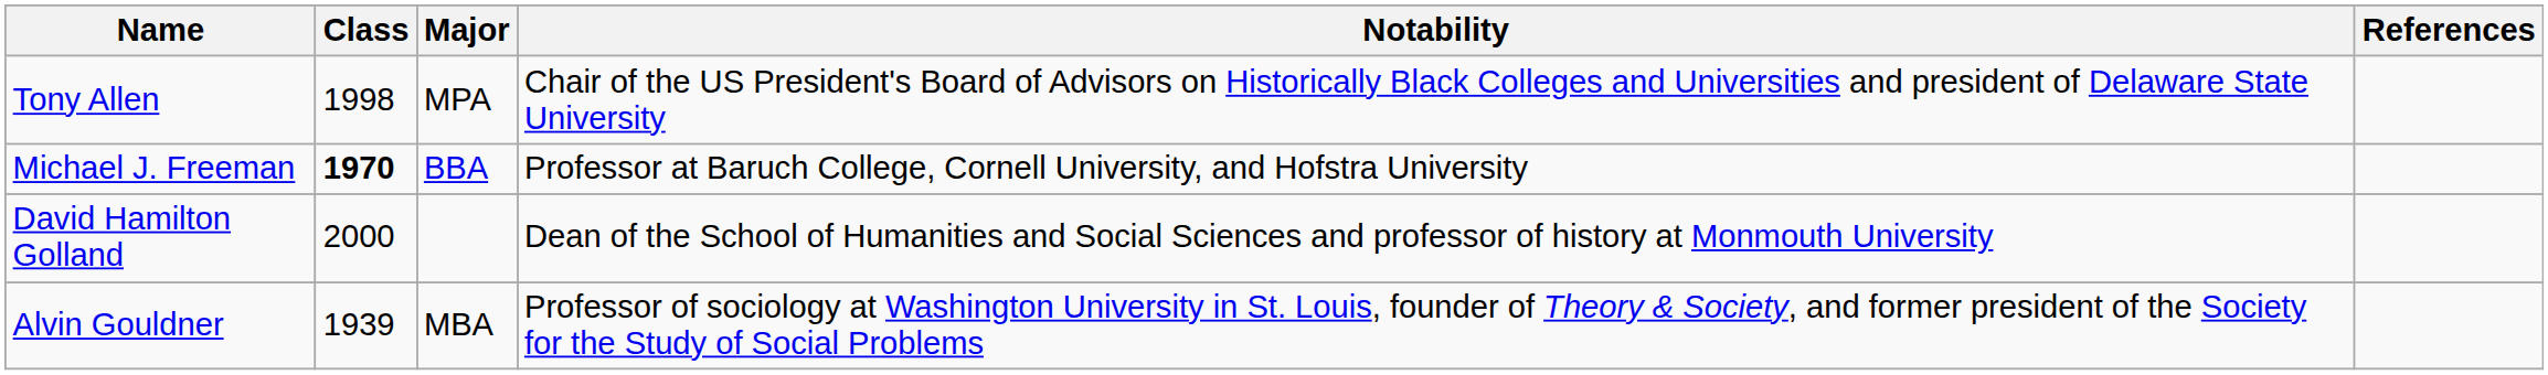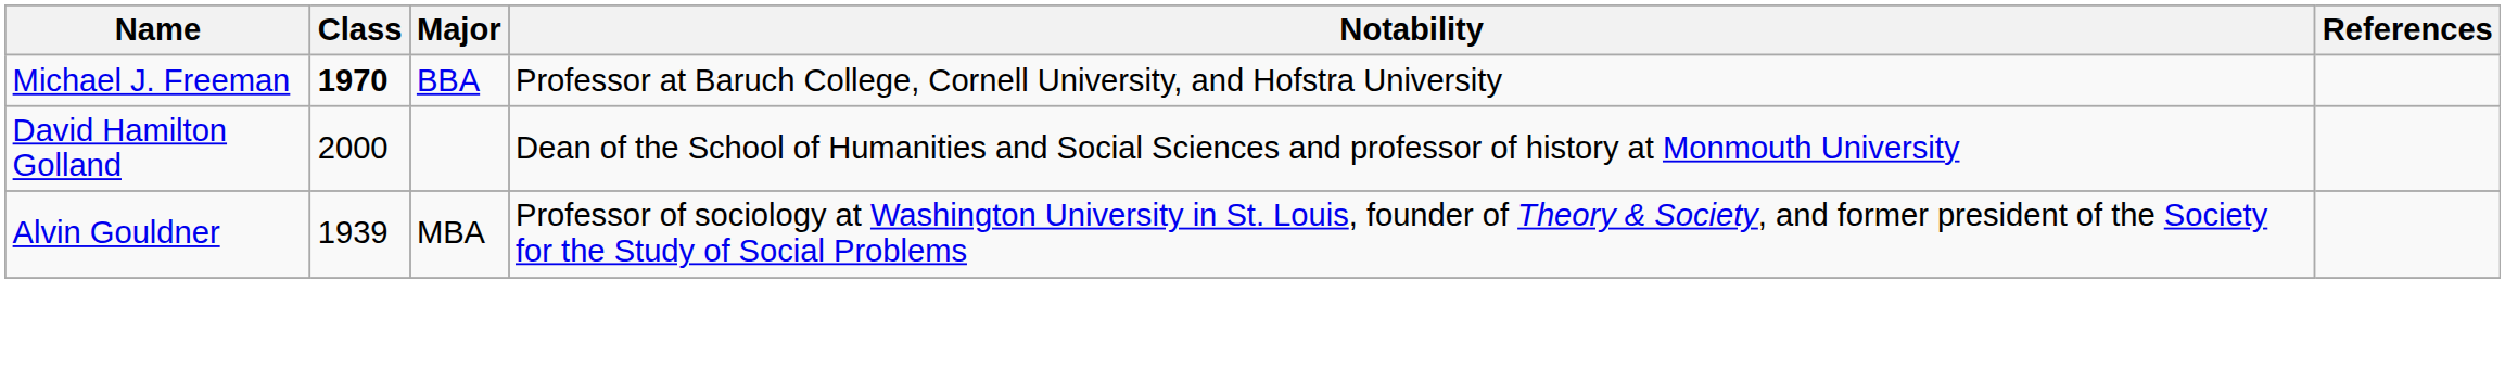- row: Tony Allen | 1998 | MPA | Chair of the US President's Board of Advisors on Historically Black Colleges and Universities and president of Delaware State University
